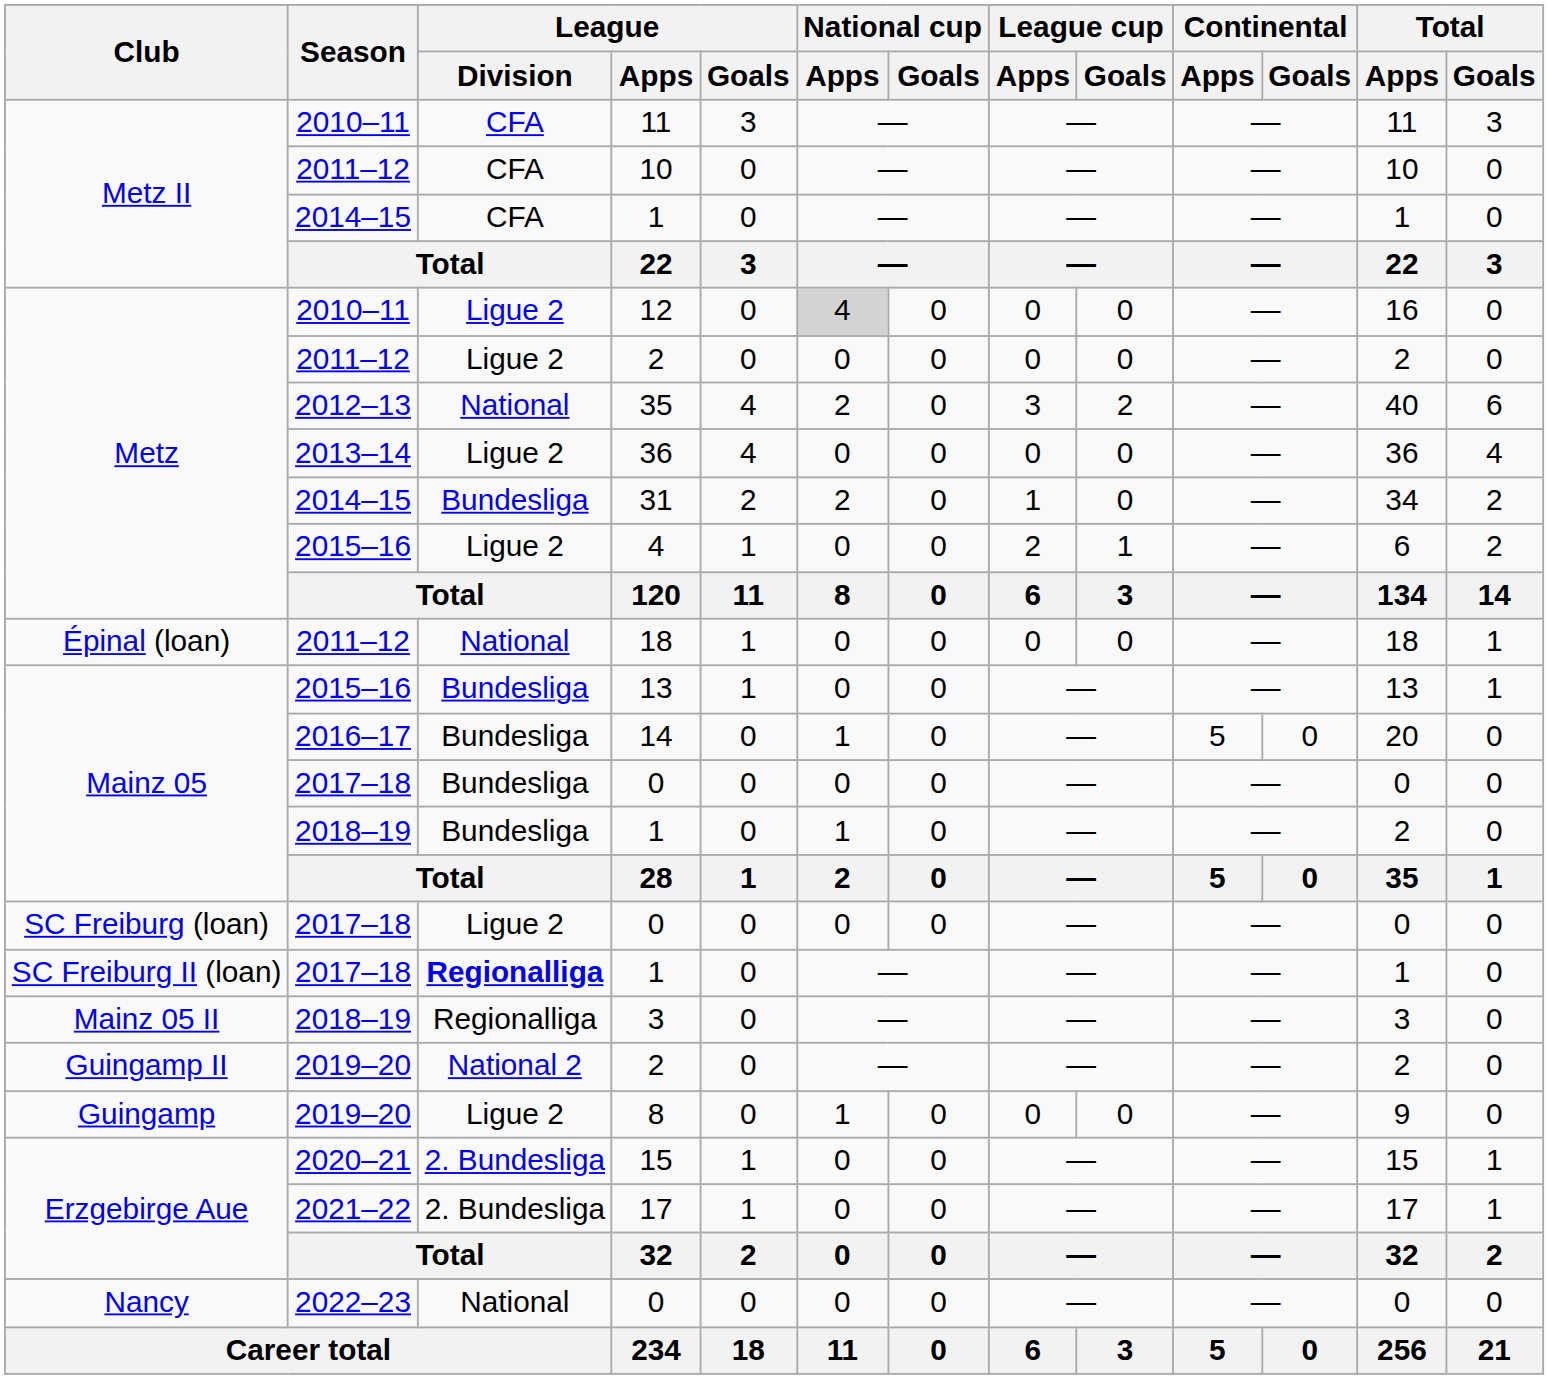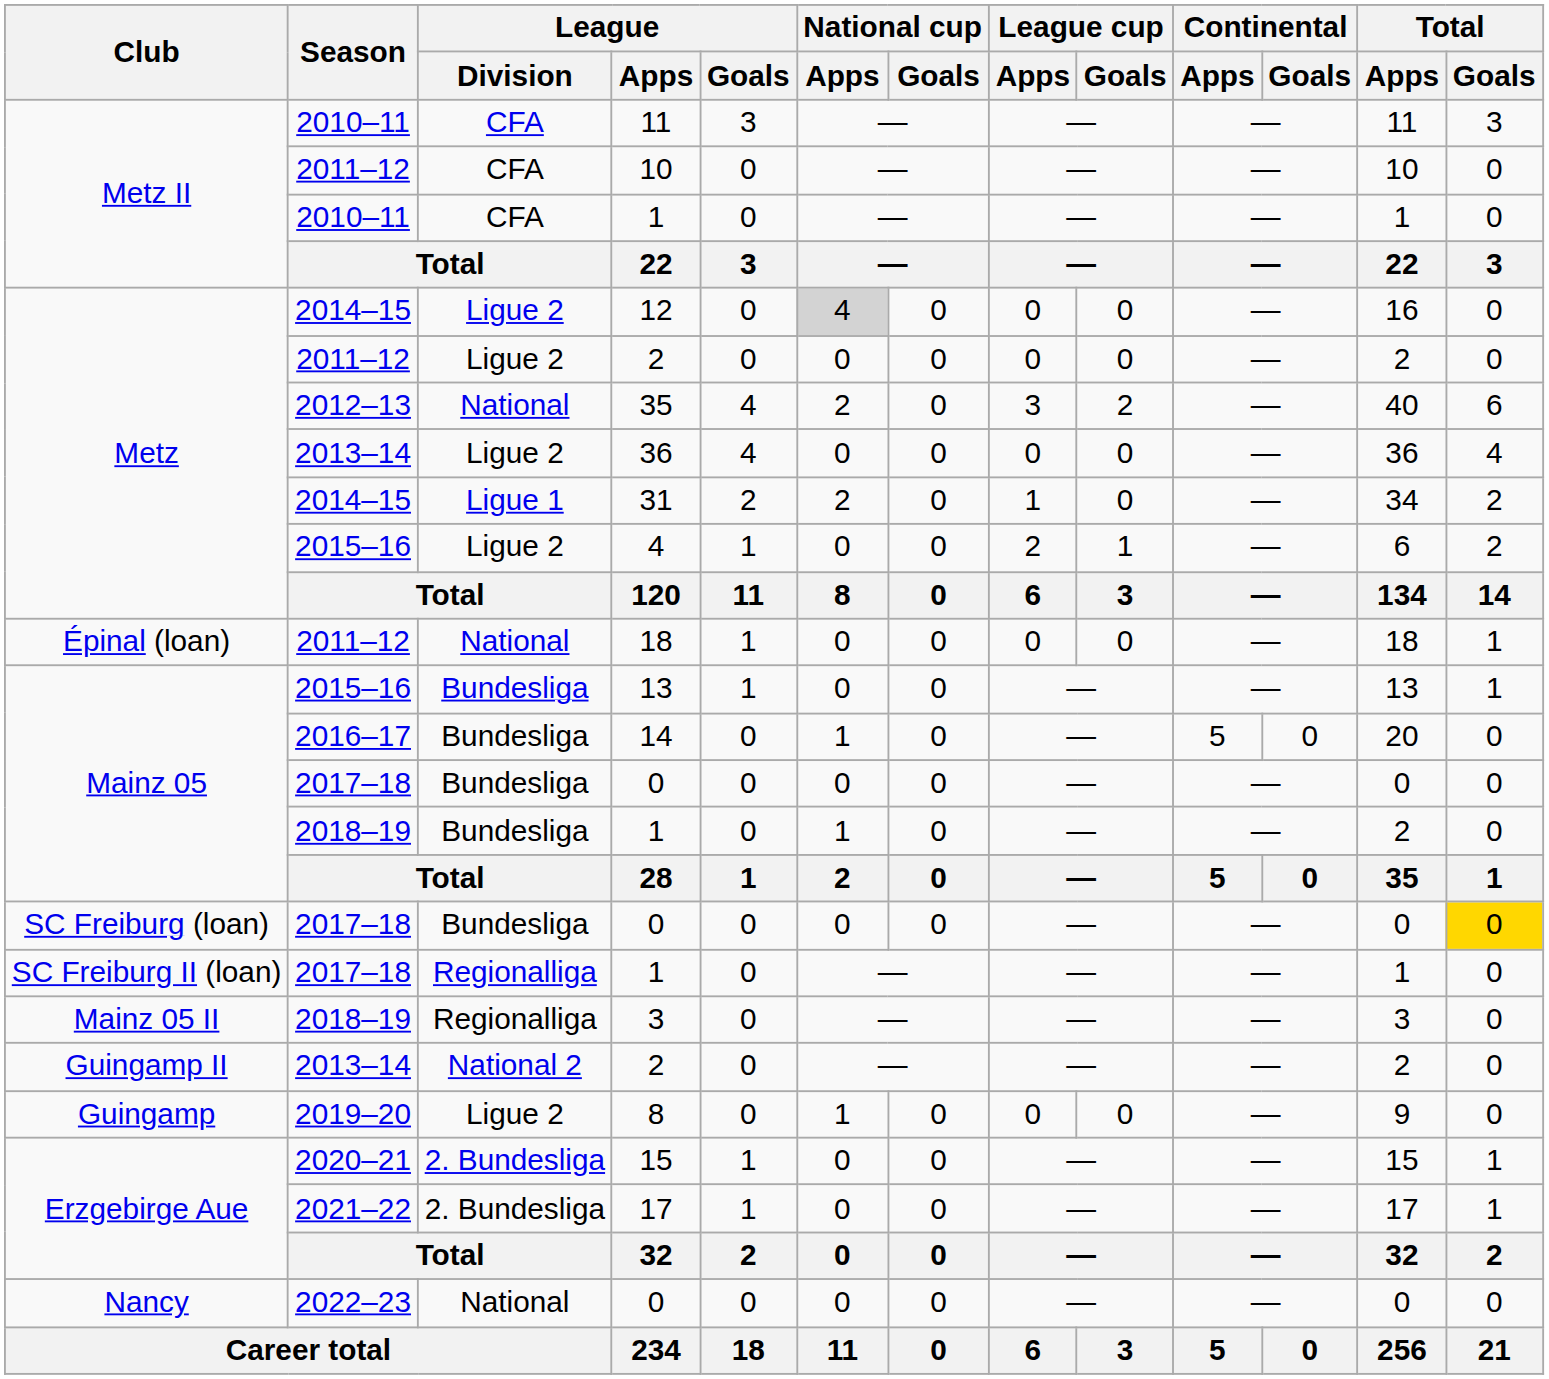Metz II / 1 | Season: 2014–15 -> 2010–11
12 | Season: 2010–11 -> 2014–15
31 | League / Division: Bundesliga -> Ligue 1
SC Freiburg (loan) / 0 | League / Division: Ligue 2 -> Bundesliga
SC Freiburg (loan) / 0 | Total / Goals: no background -> gold background
SC Freiburg II (loan) / 1 | League / Division: bold -> normal
Guingamp II / 2 | Season: 2019–20 -> 2013–14
